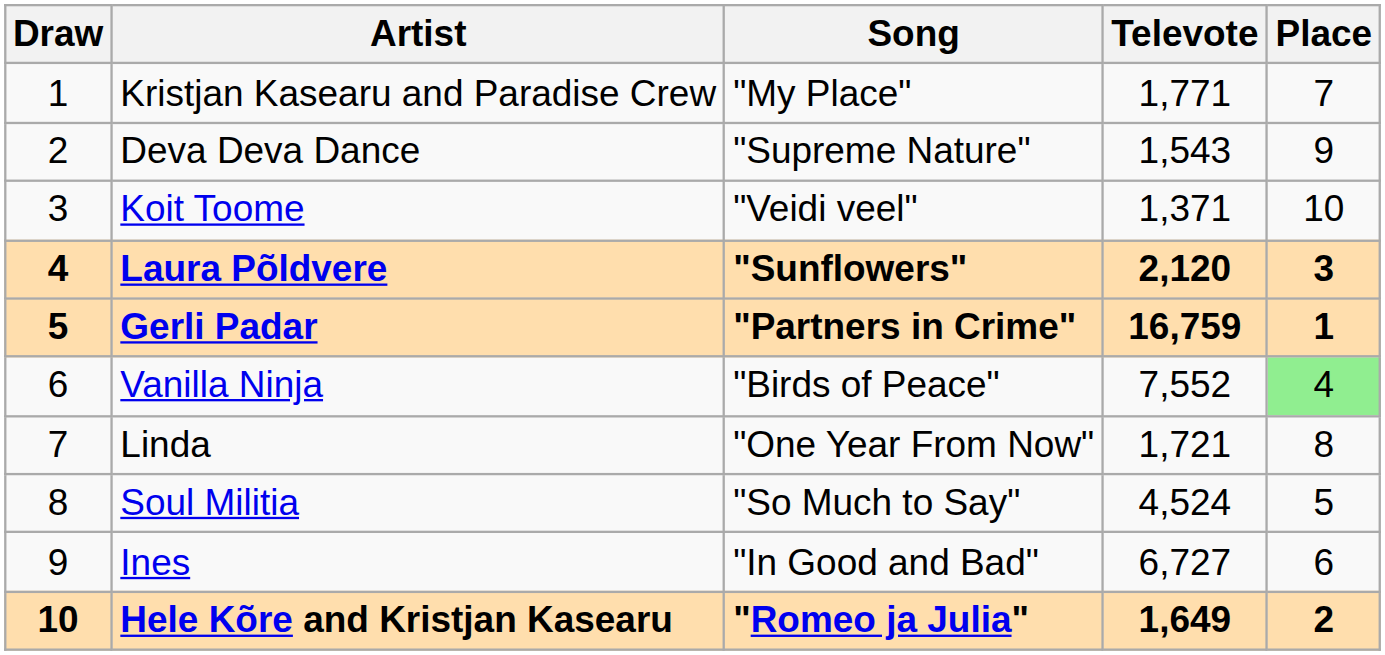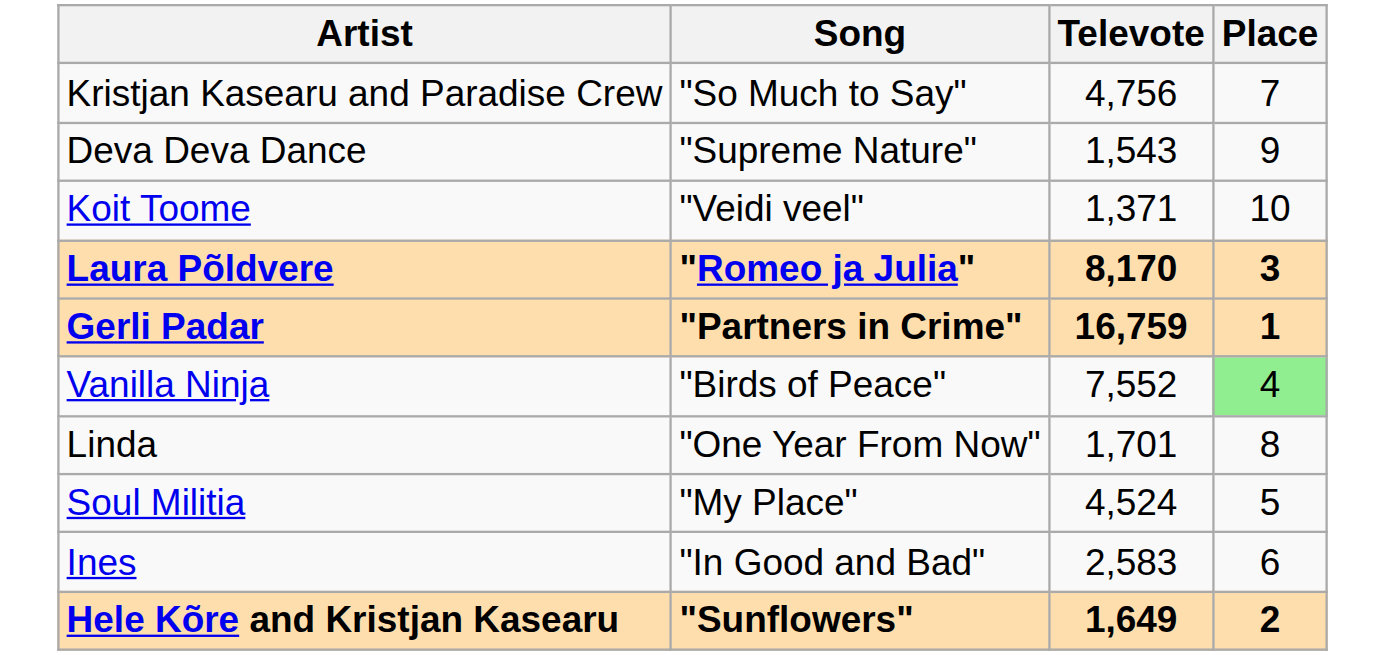- column: Draw | 1 | 2 | 3 | 4 | 5 | 6 | 7 | 8 | 9 | 10
Kristjan Kasearu and Paradise Crew | Song: "My Place" -> "So Much to Say"
Kristjan Kasearu and Paradise Crew | Televote: 1,771 -> 4,756
Laura Põldvere | Song: "Sunflowers" -> "Romeo ja Julia"
Laura Põldvere | Televote: 2,120 -> 8,170
Linda | Televote: 1,721 -> 1,701
Soul Militia | Song: "So Much to Say" -> "My Place"
Ines | Televote: 6,727 -> 2,583
Hele Kõre and Kristjan Kasearu | Song: "Romeo ja Julia" -> "Sunflowers"
